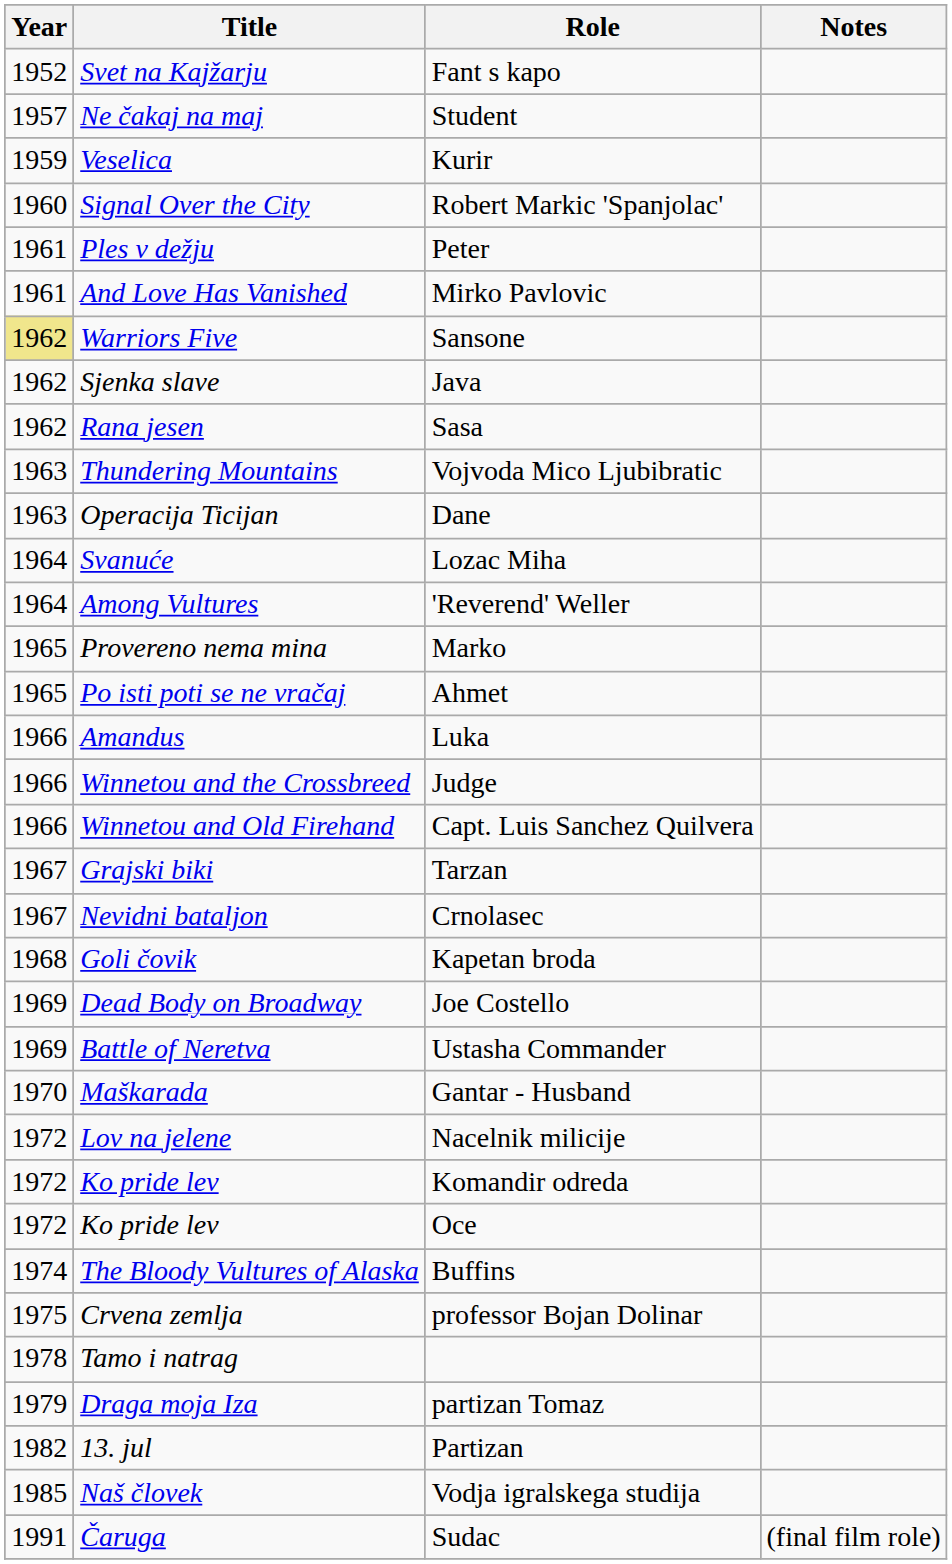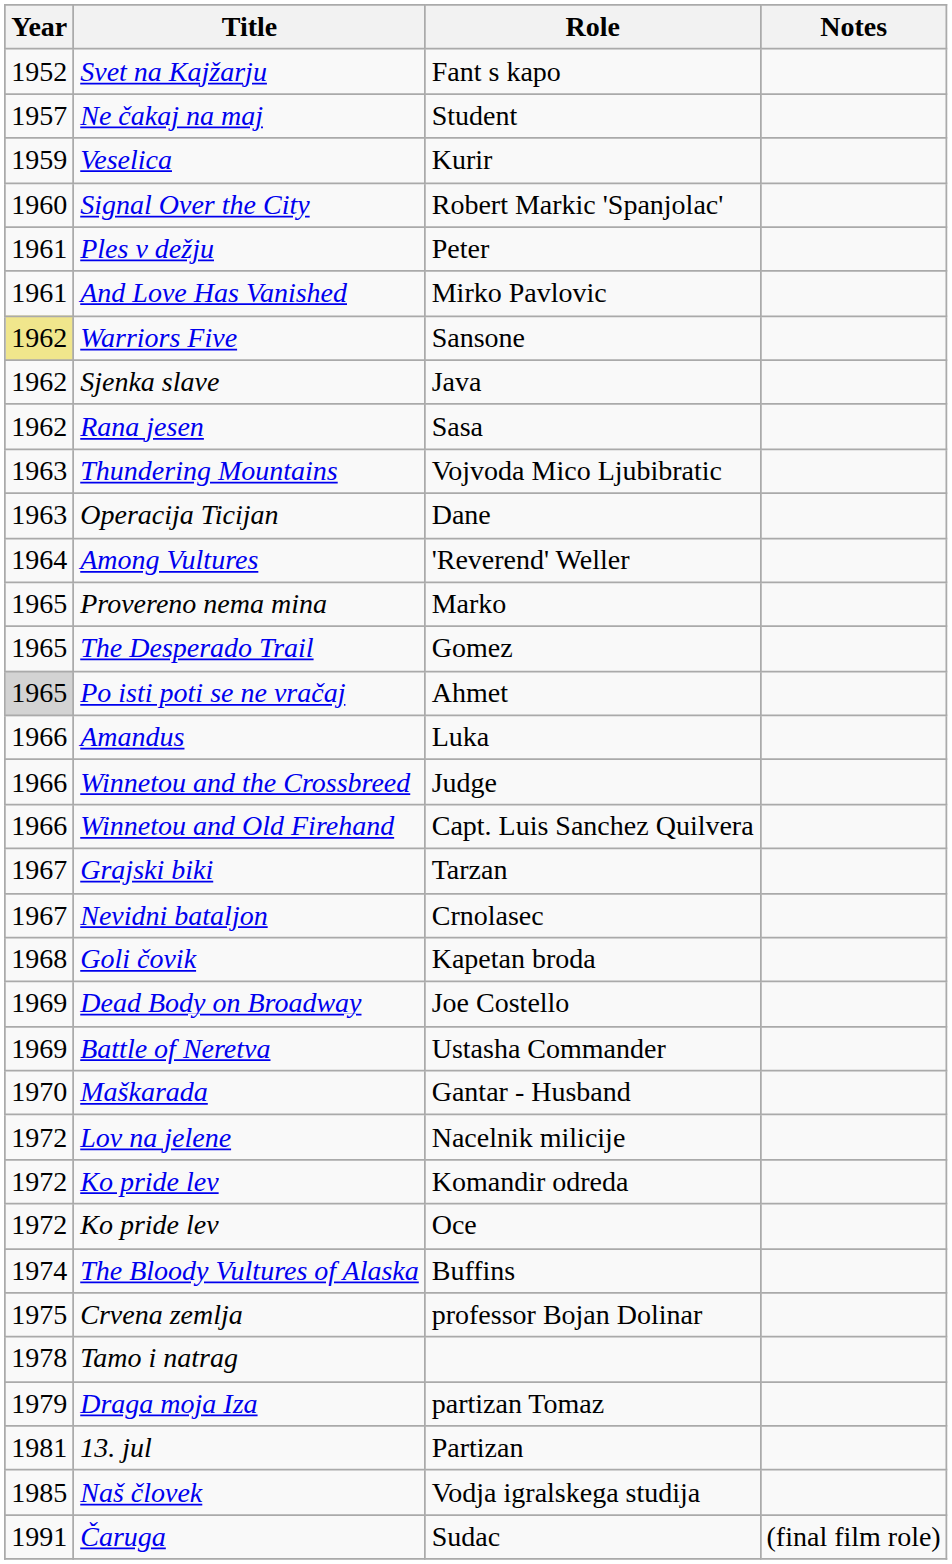- row: 1964 | Svanuće | Lozac Miha
+ row: 1965 | The Desperado Trail | Gomez
Ahmet | Year: no background -> lightgrey background
Partizan | Year: 1982 -> 1981
